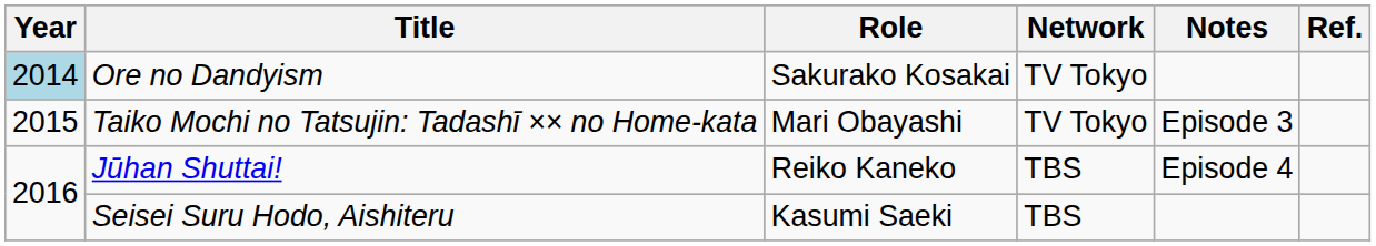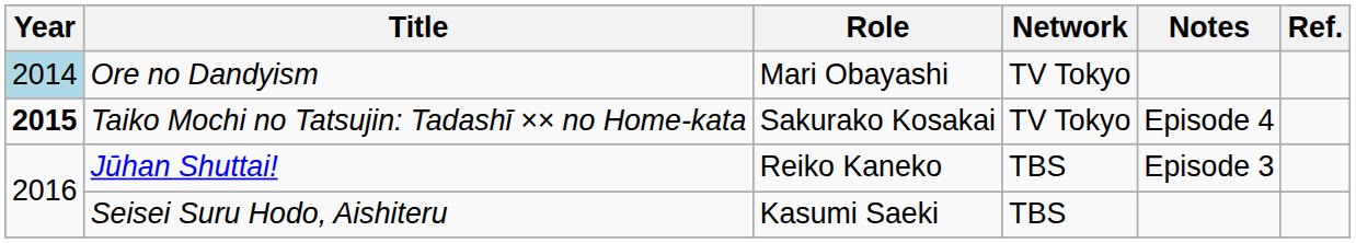Ore no Dandyism | Role: Sakurako Kosakai -> Mari Obayashi
Taiko Mochi no Tatsujin: Tadashī ×× no Home-kata | Year: normal -> bold
Taiko Mochi no Tatsujin: Tadashī ×× no Home-kata | Role: Mari Obayashi -> Sakurako Kosakai
Taiko Mochi no Tatsujin: Tadashī ×× no Home-kata | Notes: Episode 3 -> Episode 4
Jūhan Shuttai! | Notes: Episode 4 -> Episode 3
